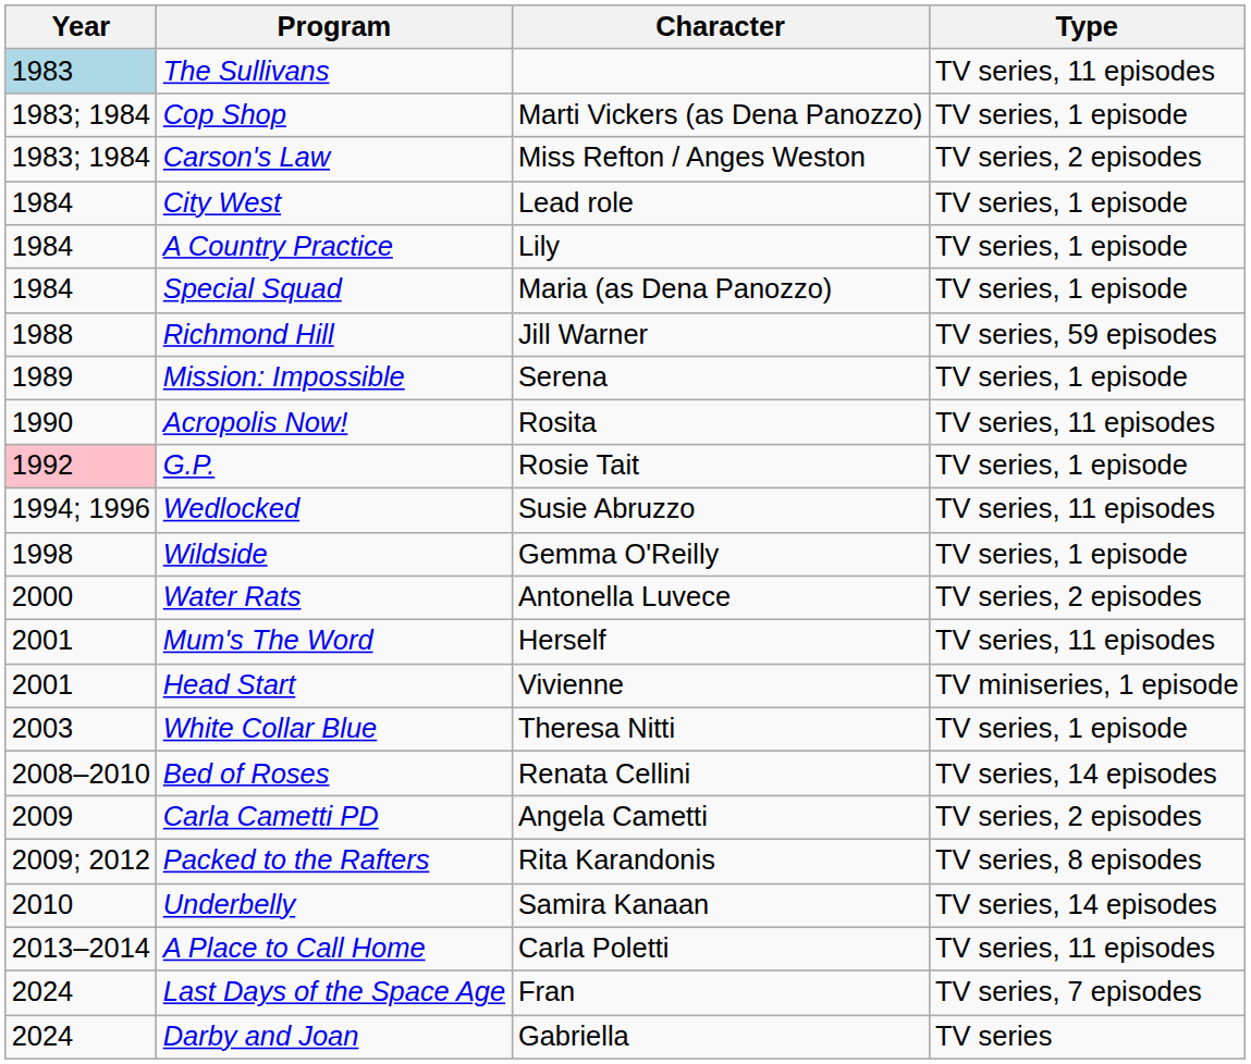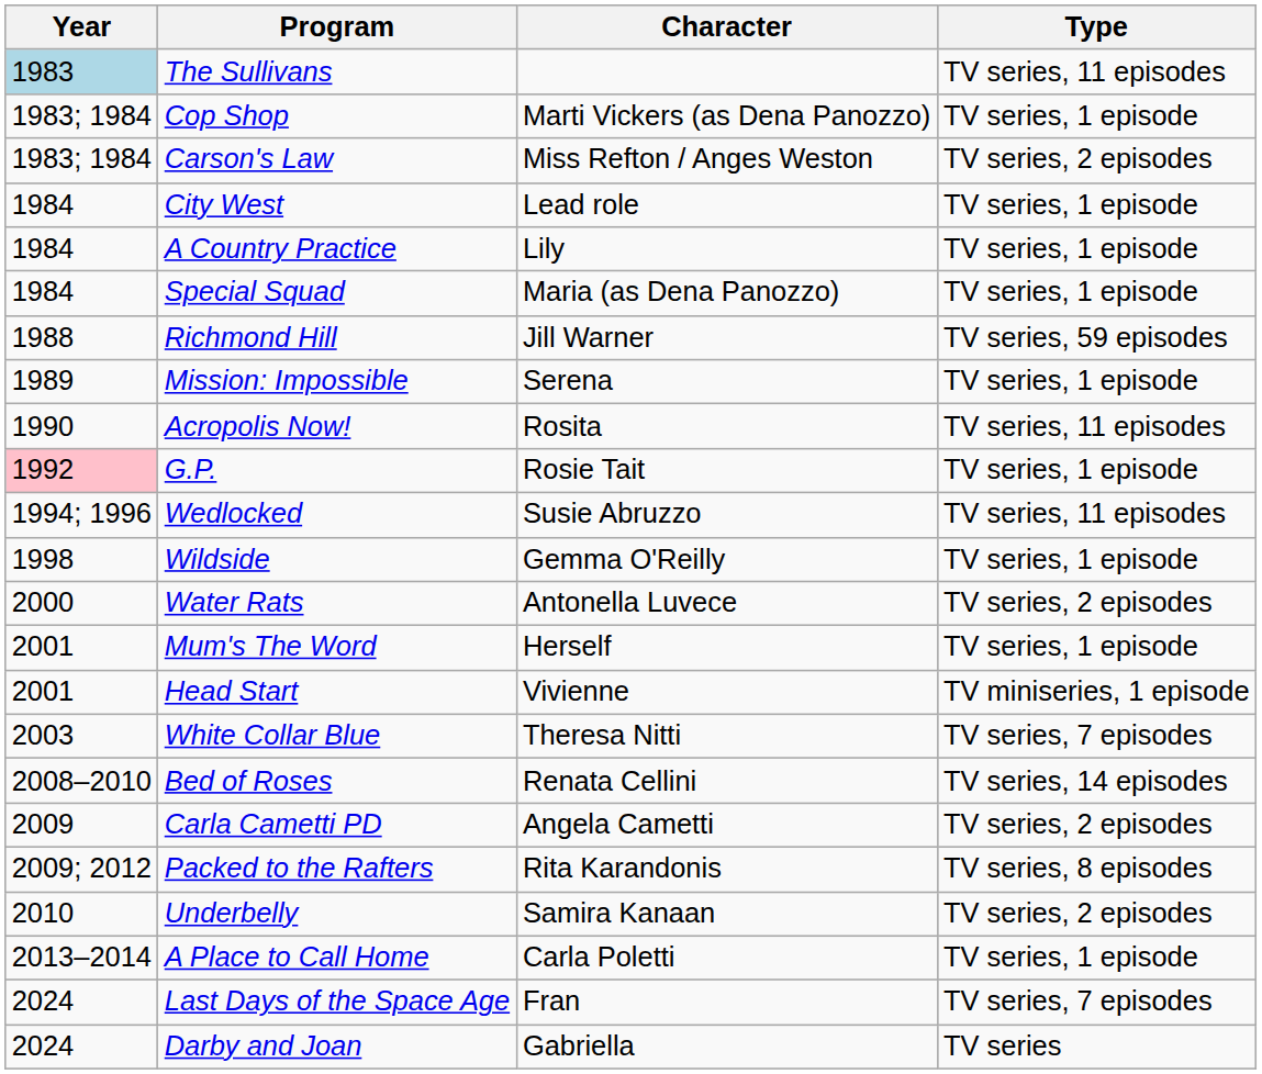Mum's The Word | Type: TV series, 11 episodes -> TV series, 1 episode
White Collar Blue | Type: TV series, 1 episode -> TV series, 7 episodes
Underbelly | Type: TV series, 14 episodes -> TV series, 2 episodes
A Place to Call Home | Type: TV series, 11 episodes -> TV series, 1 episode
